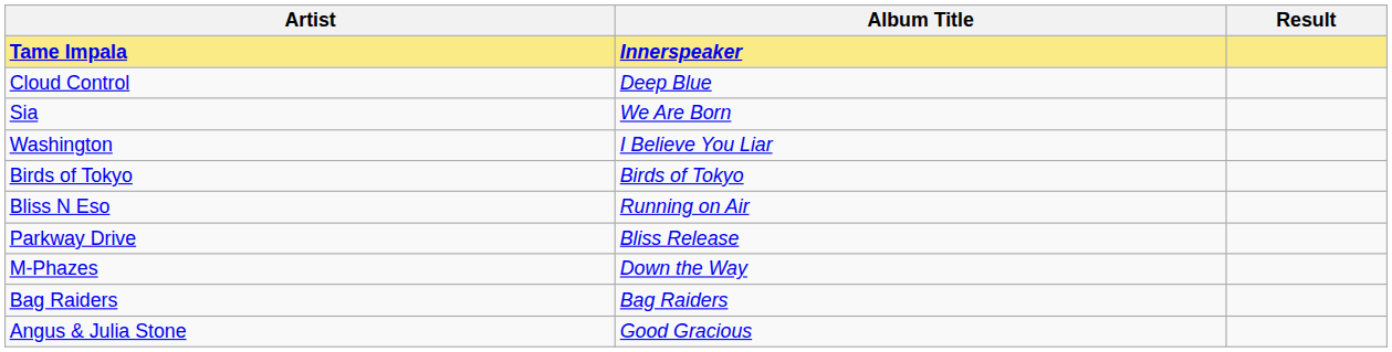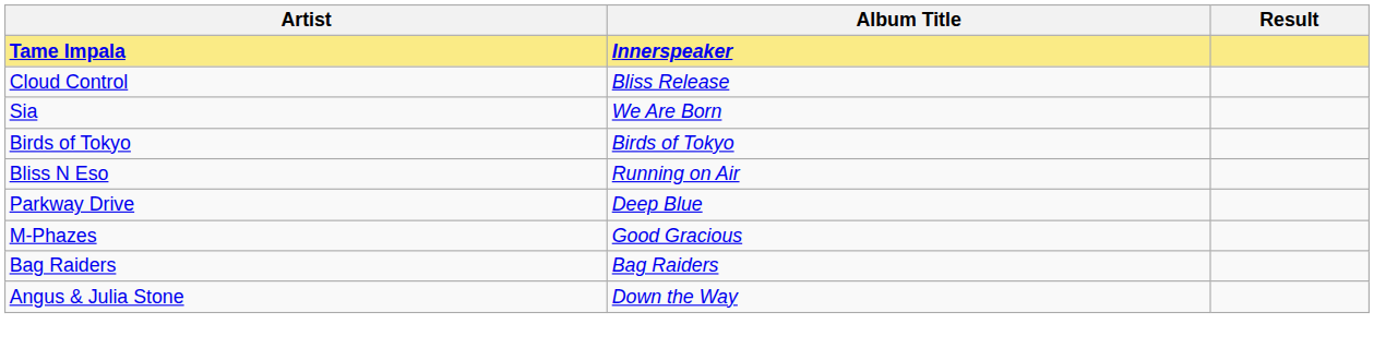Cloud Control | Album Title: Deep Blue -> Bliss Release
- row: Washington | I Believe You Liar
Parkway Drive | Album Title: Bliss Release -> Deep Blue
M-Phazes | Album Title: Down the Way -> Good Gracious
Angus & Julia Stone | Album Title: Good Gracious -> Down the Way
